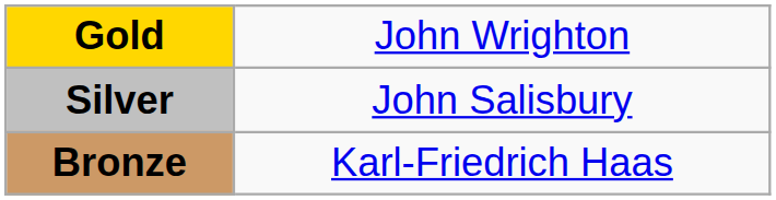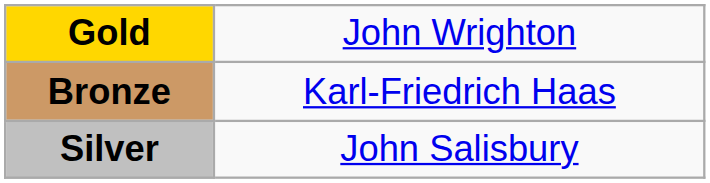rows swapped: Silver <-> Bronze
